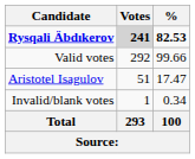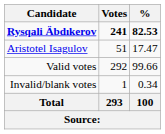Rysqali Äbdıkerov | Votes: lightgrey background -> no background
rows swapped: Aristotel Isagulov <-> Valid votes
